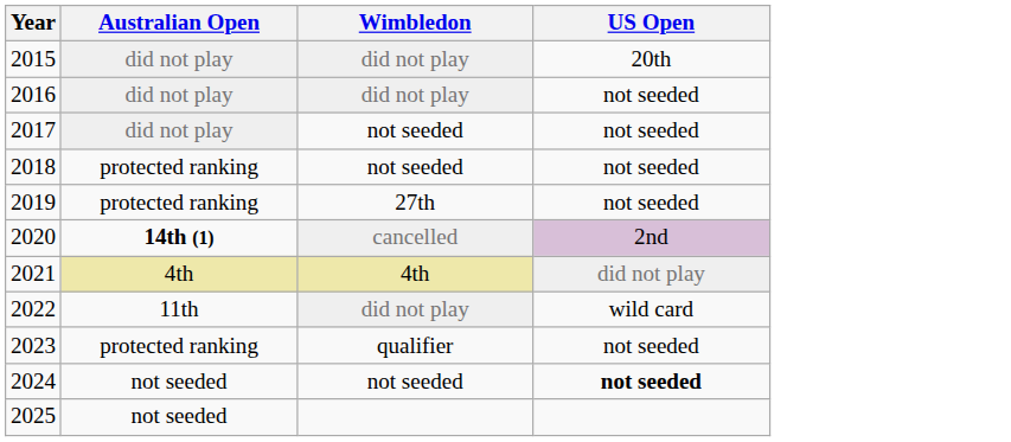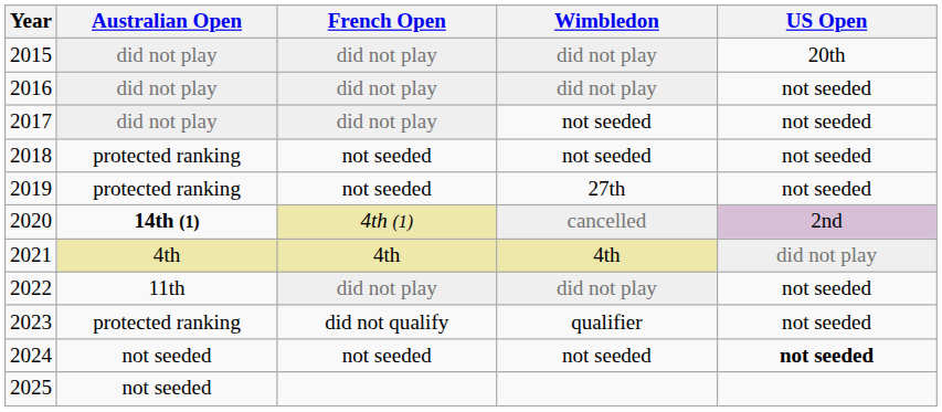+ column: French Open | did not play | did not play | did not play | not seeded | not seeded | 4th (1) | 4th | did not play | did not qualify | not seeded
2022 | US Open: wild card -> not seeded
